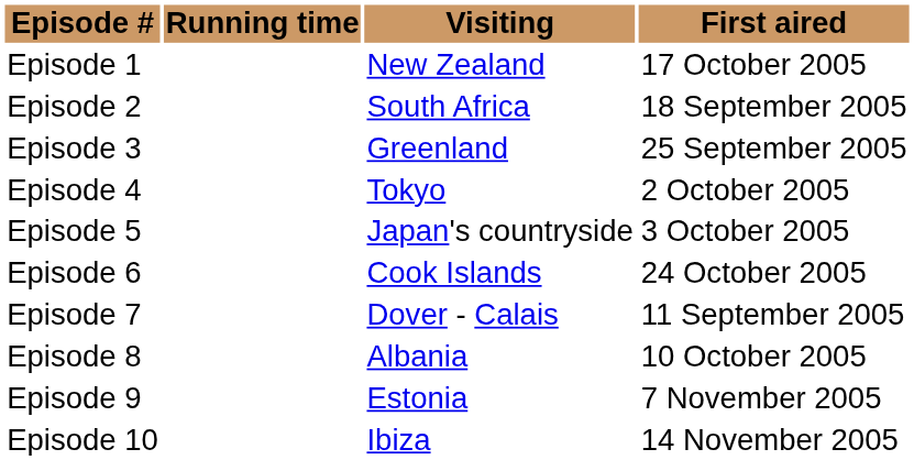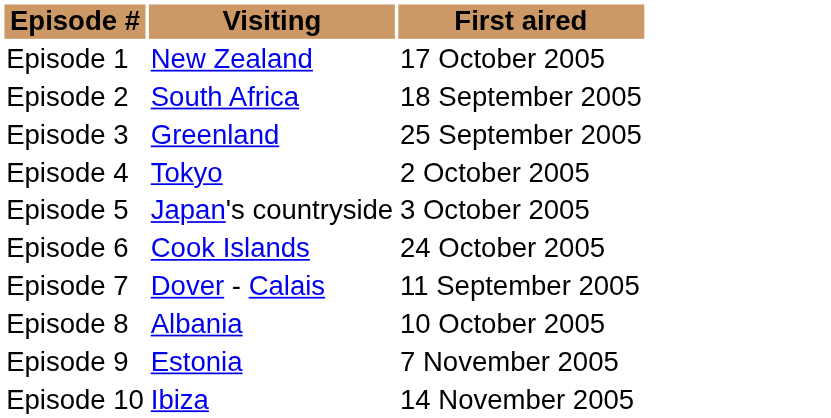- column: Running time
